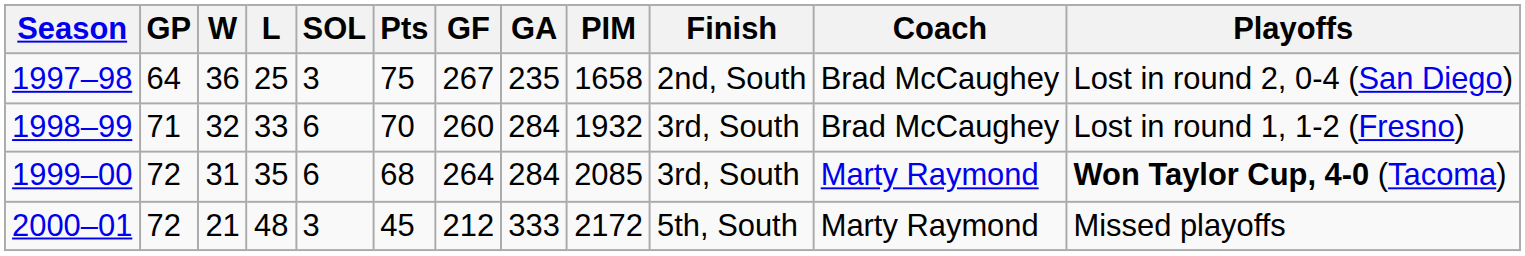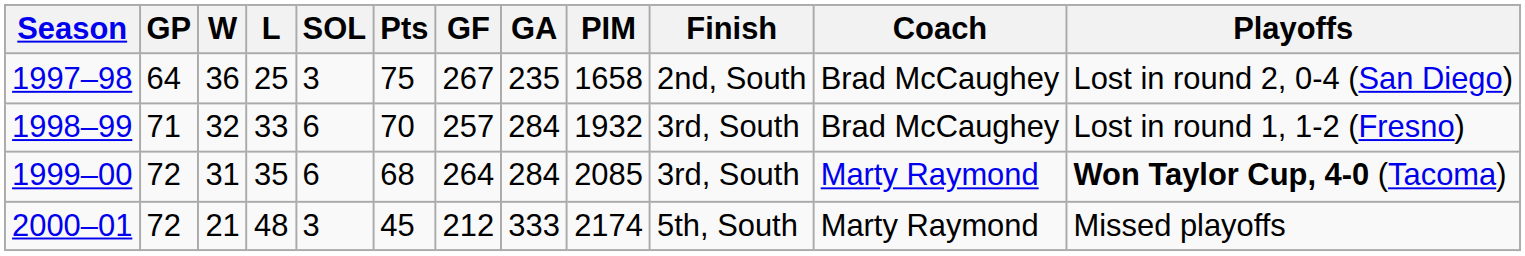1998–99 | GF: 260 -> 257
2000–01 | PIM: 2172 -> 2174
